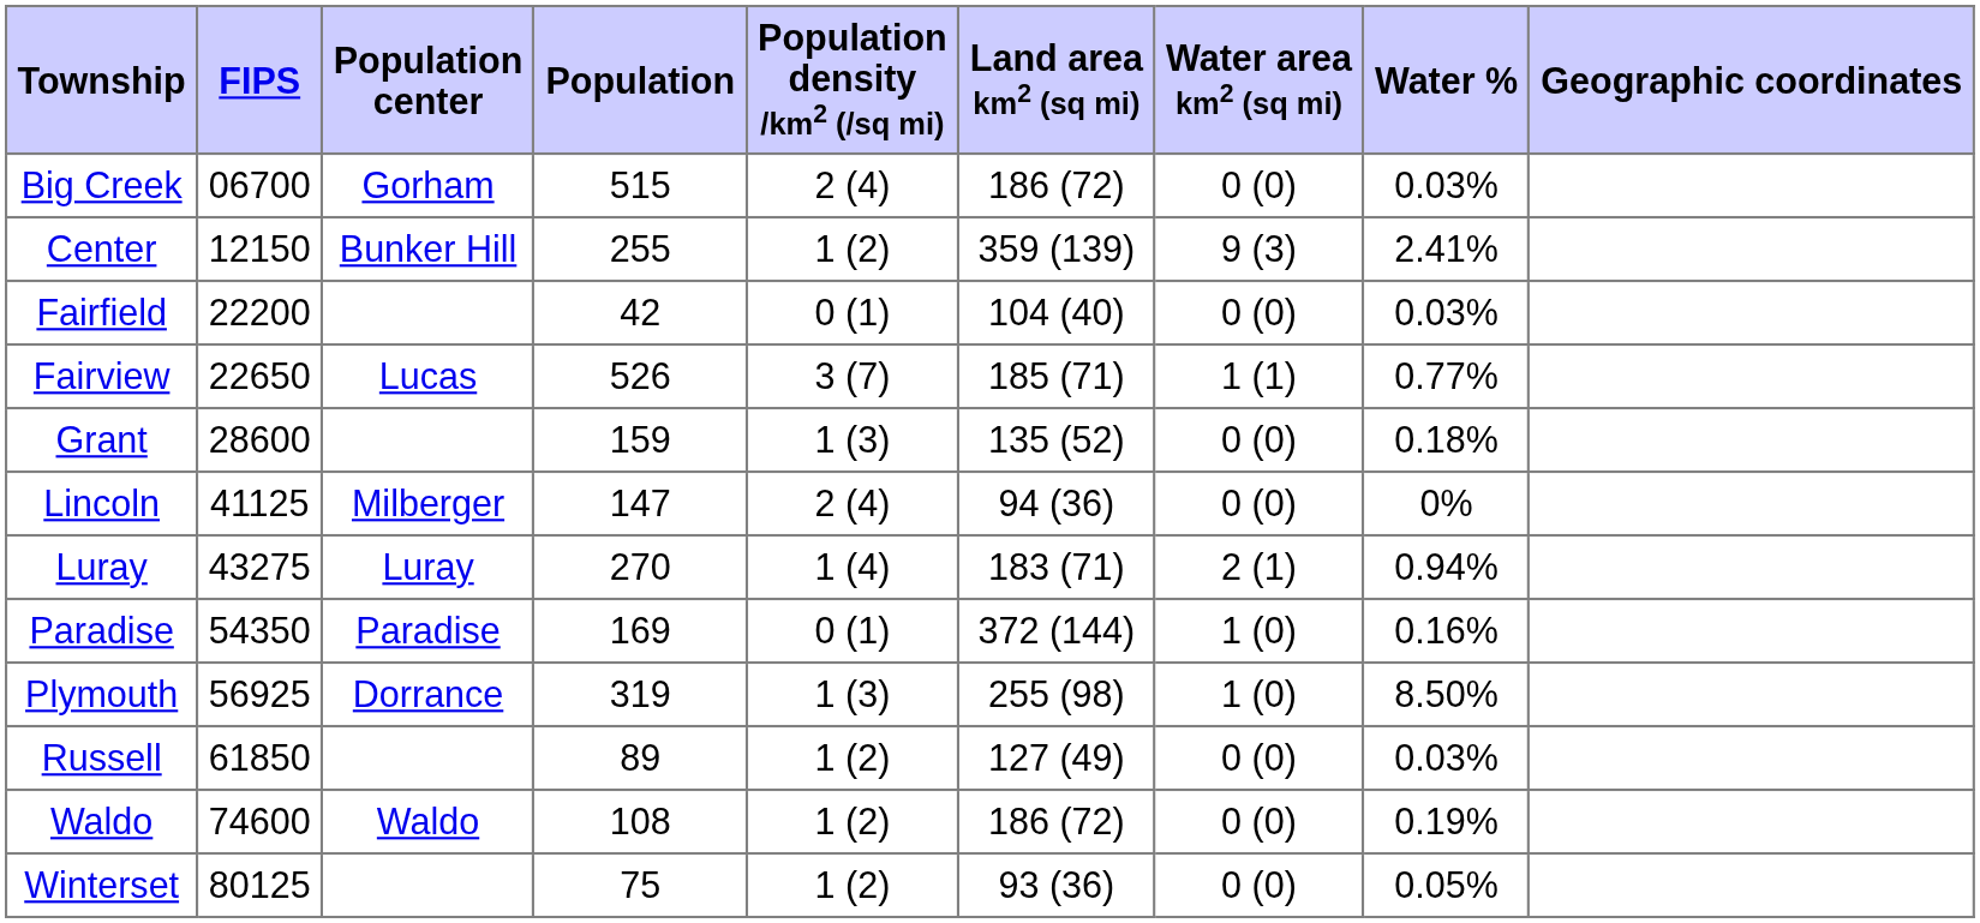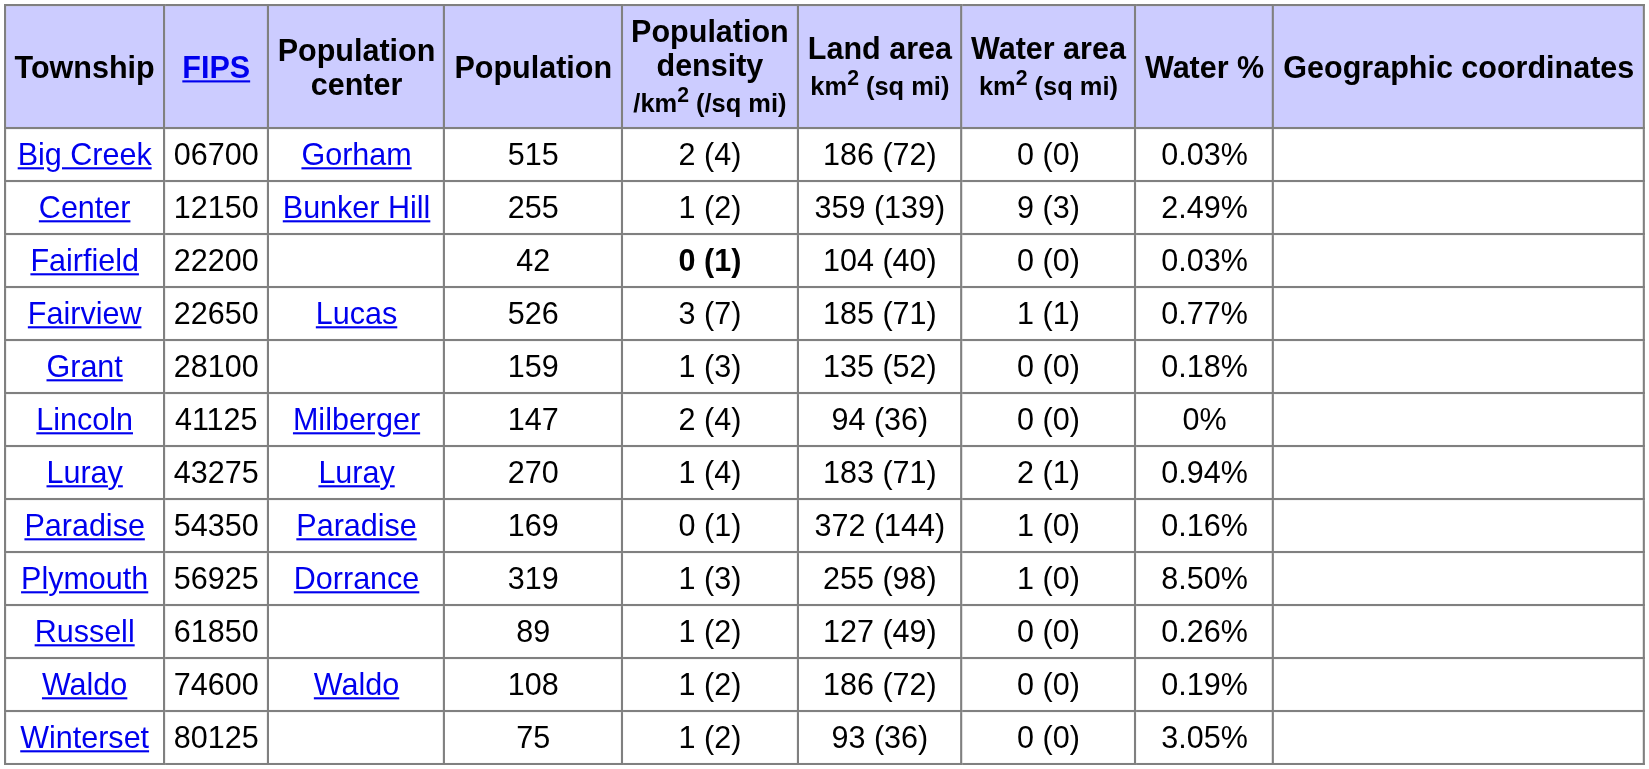Center | Water %: 2.41% -> 2.49%
Fairfield | Population density /km2 (/sq mi): normal -> bold
Grant | FIPS: 28600 -> 28100
Russell | Water %: 0.03% -> 0.26%
Winterset | Water %: 0.05% -> 3.05%
